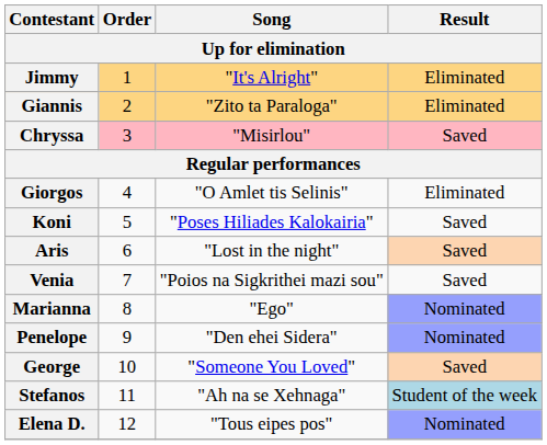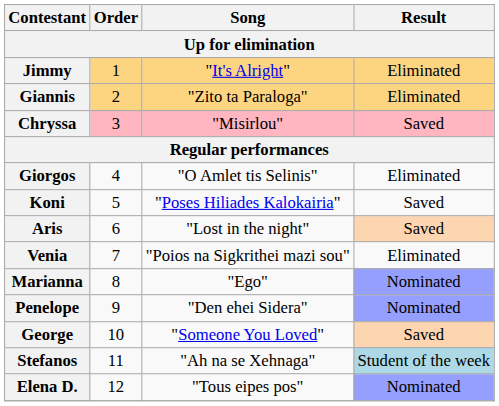Venia | Result: Saved -> Eliminated
